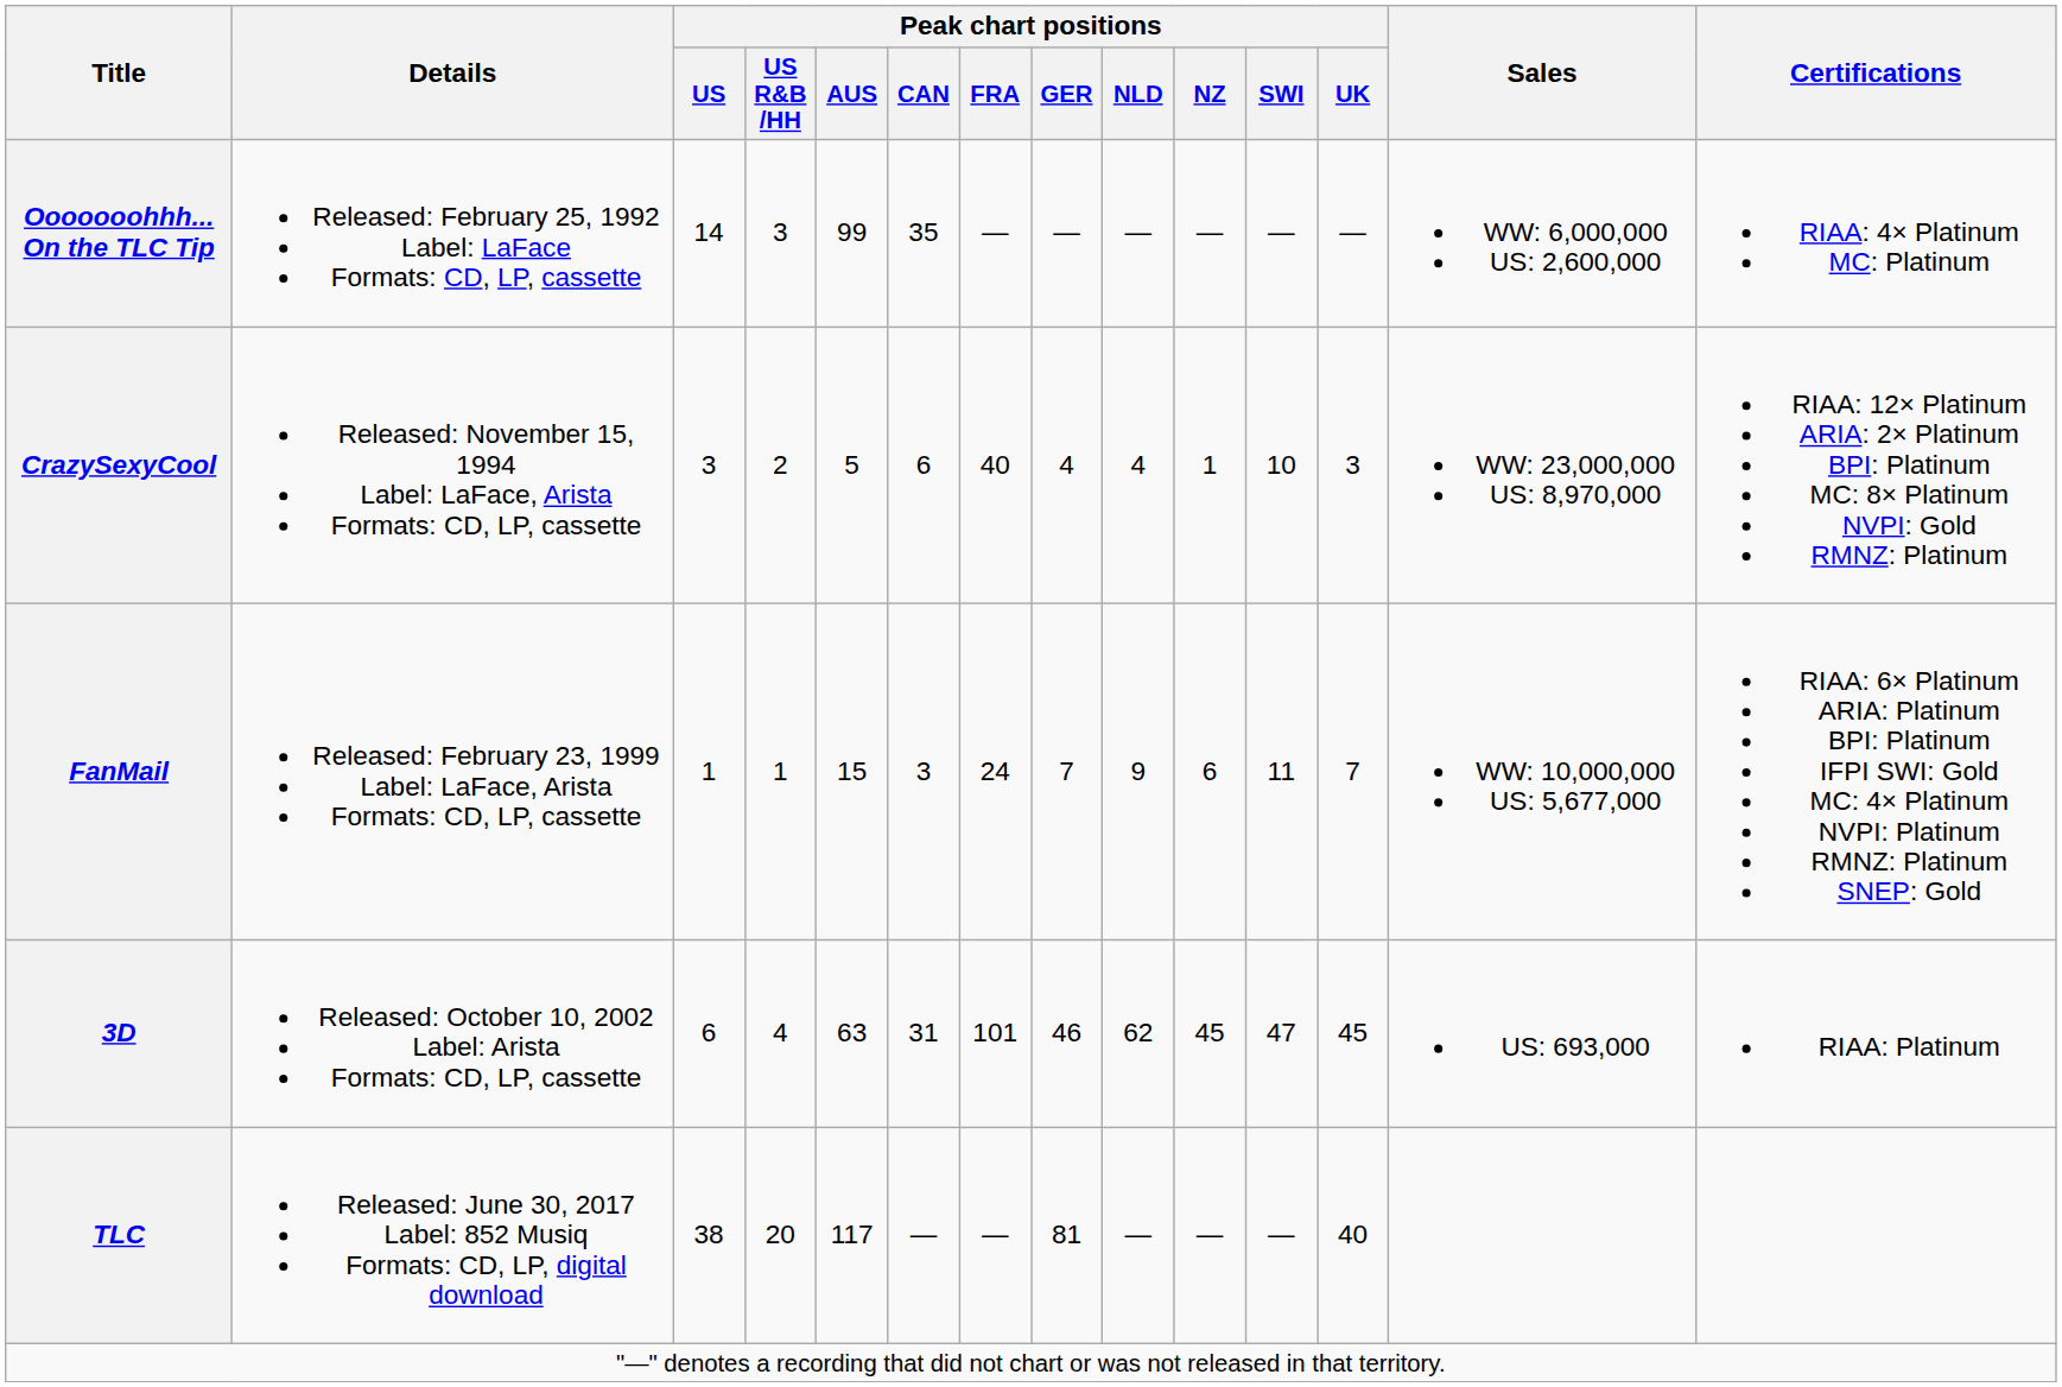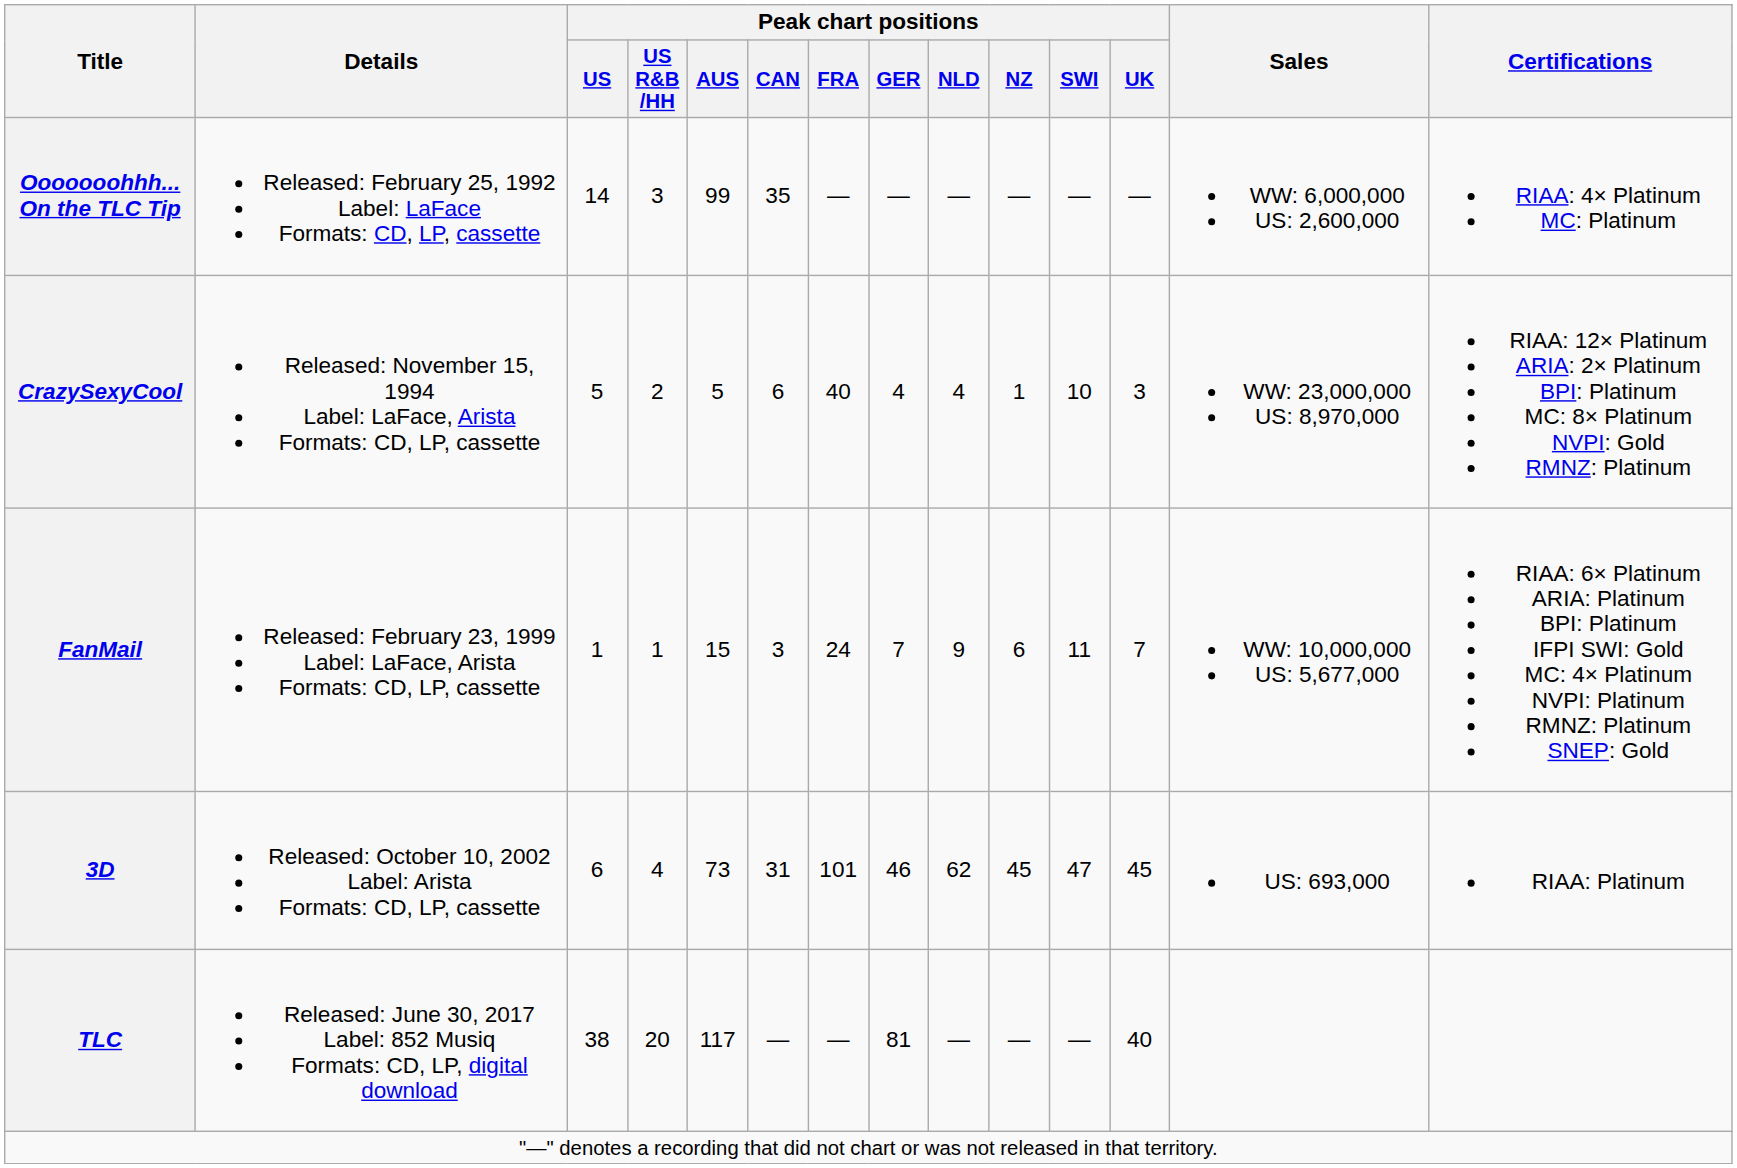CrazySexyCool | Peak chart positions / US: 3 -> 5
3D | Peak chart positions / AUS: 63 -> 73
